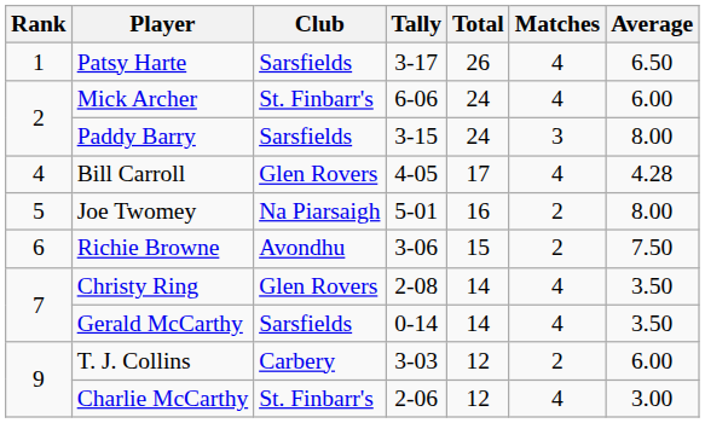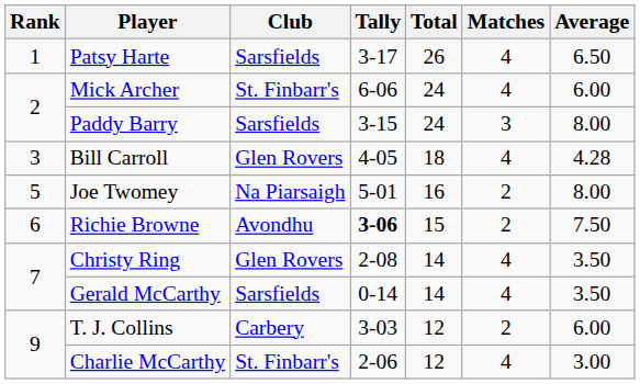Bill Carroll | Rank: 4 -> 3
Bill Carroll | Total: 17 -> 18
Richie Browne | Tally: normal -> bold
